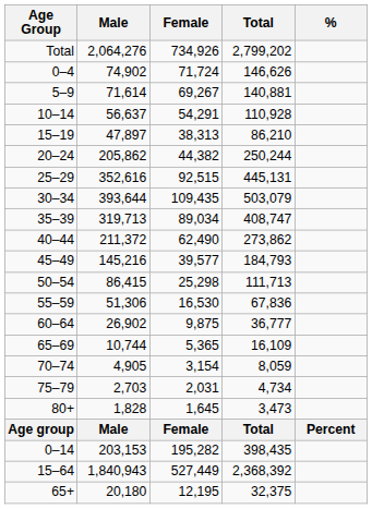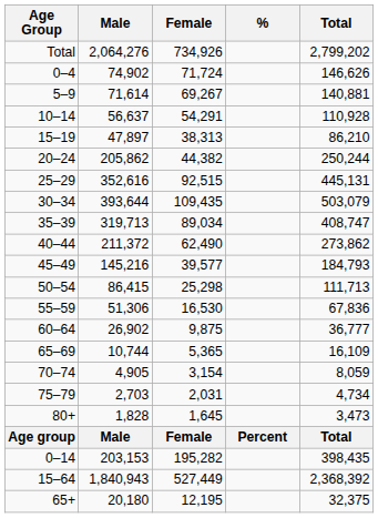columns swapped: Total <-> %
